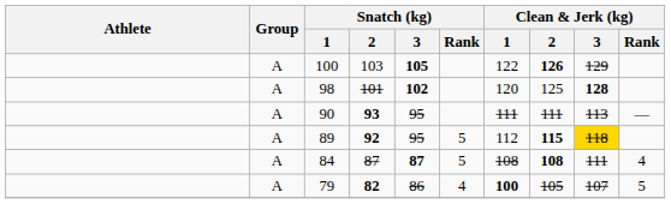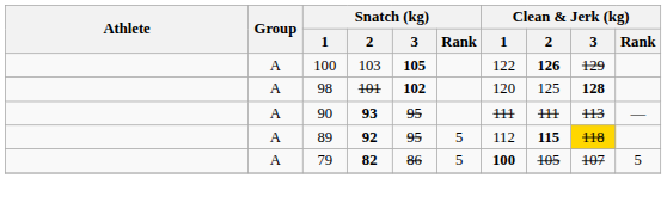- row: A | 84 | 87 | 87 | 5 | 108 | 108 | 111 | 4
79 | Snatch (kg) / Rank: 4 -> 5
